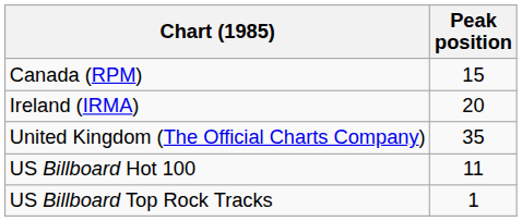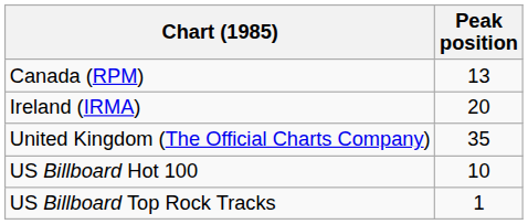Canada (RPM) | Peak position: 15 -> 13
US Billboard Hot 100 | Peak position: 11 -> 10
